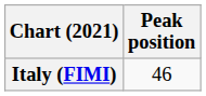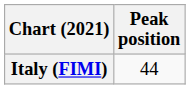Italy (FIMI) | Peak position: 46 -> 44
